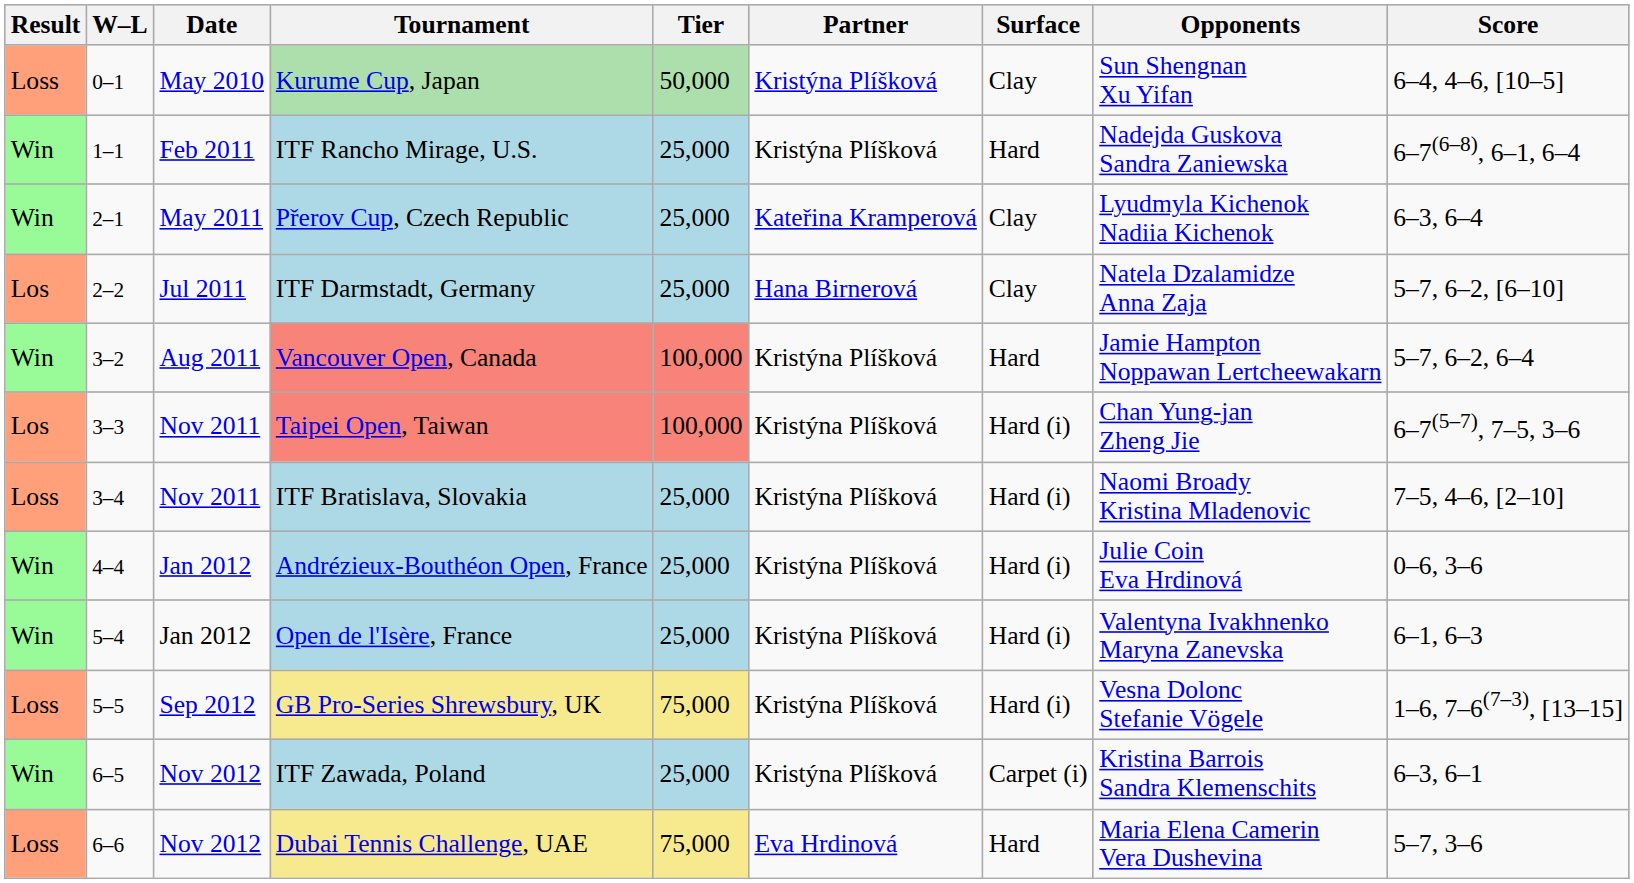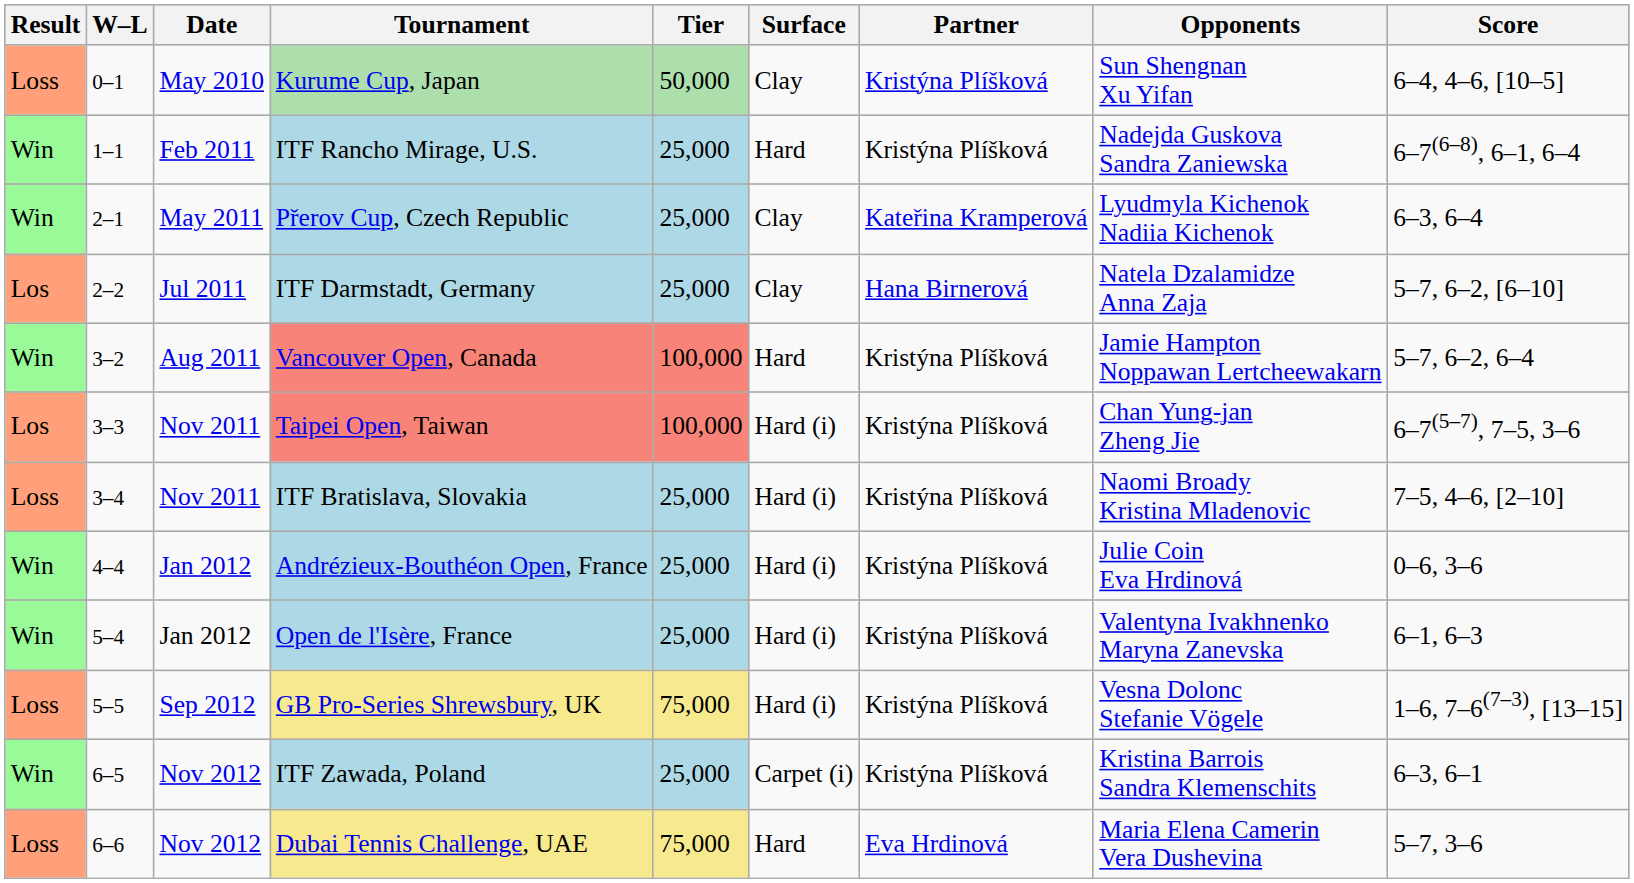columns swapped: Surface <-> Partner
